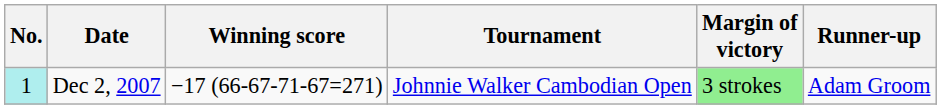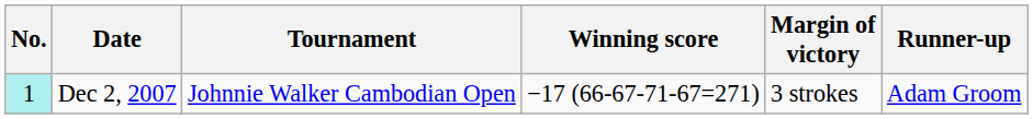columns swapped: Tournament <-> Winning score
Dec 2, 2007 | Margin of victory: lightgreen background -> no background
